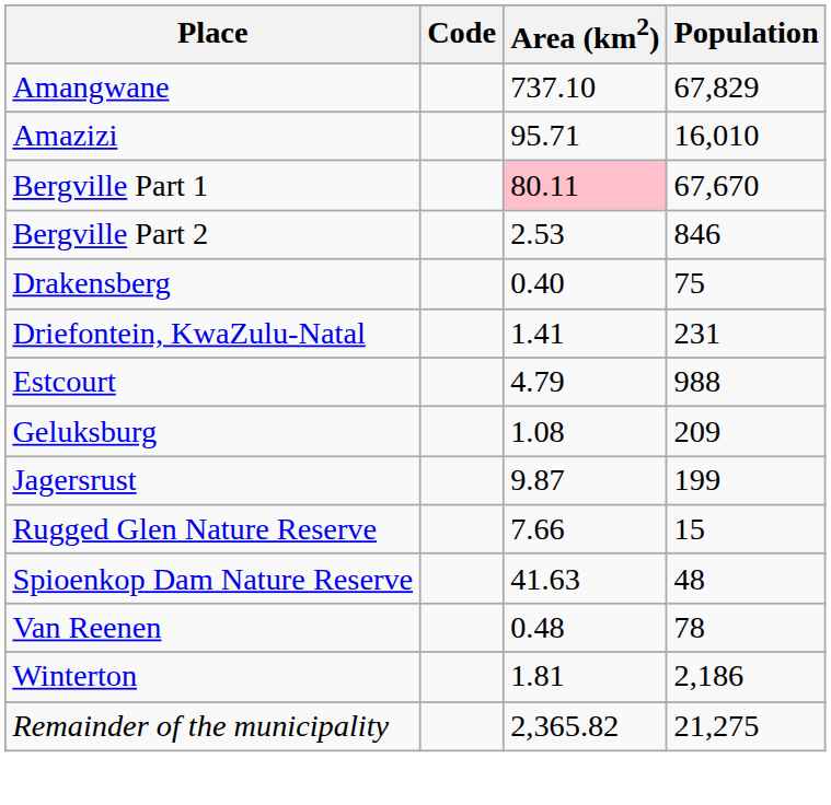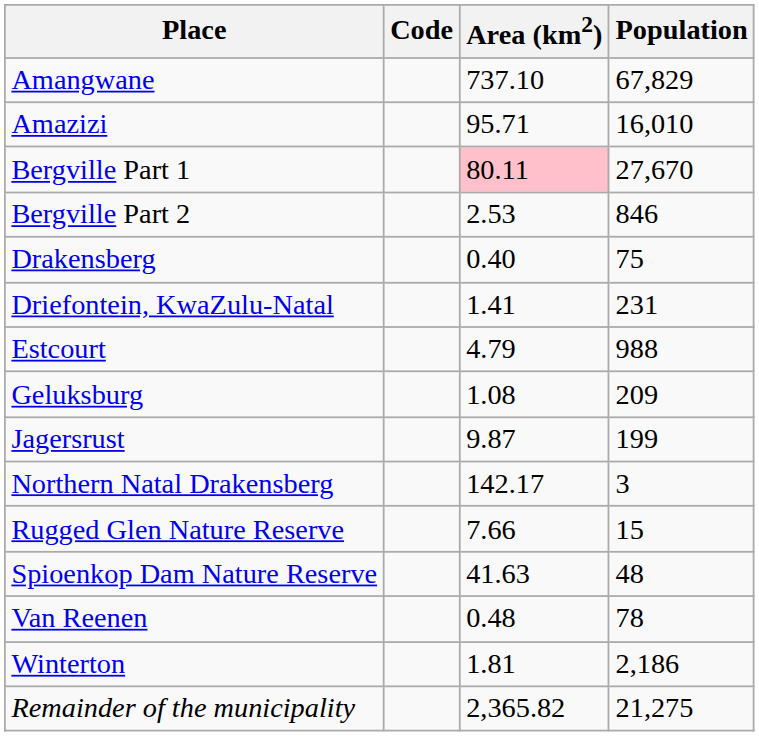Bergville Part 1 | Population: 67,670 -> 27,670
+ row: Northern Natal Drakensberg | 142.17 | 3
